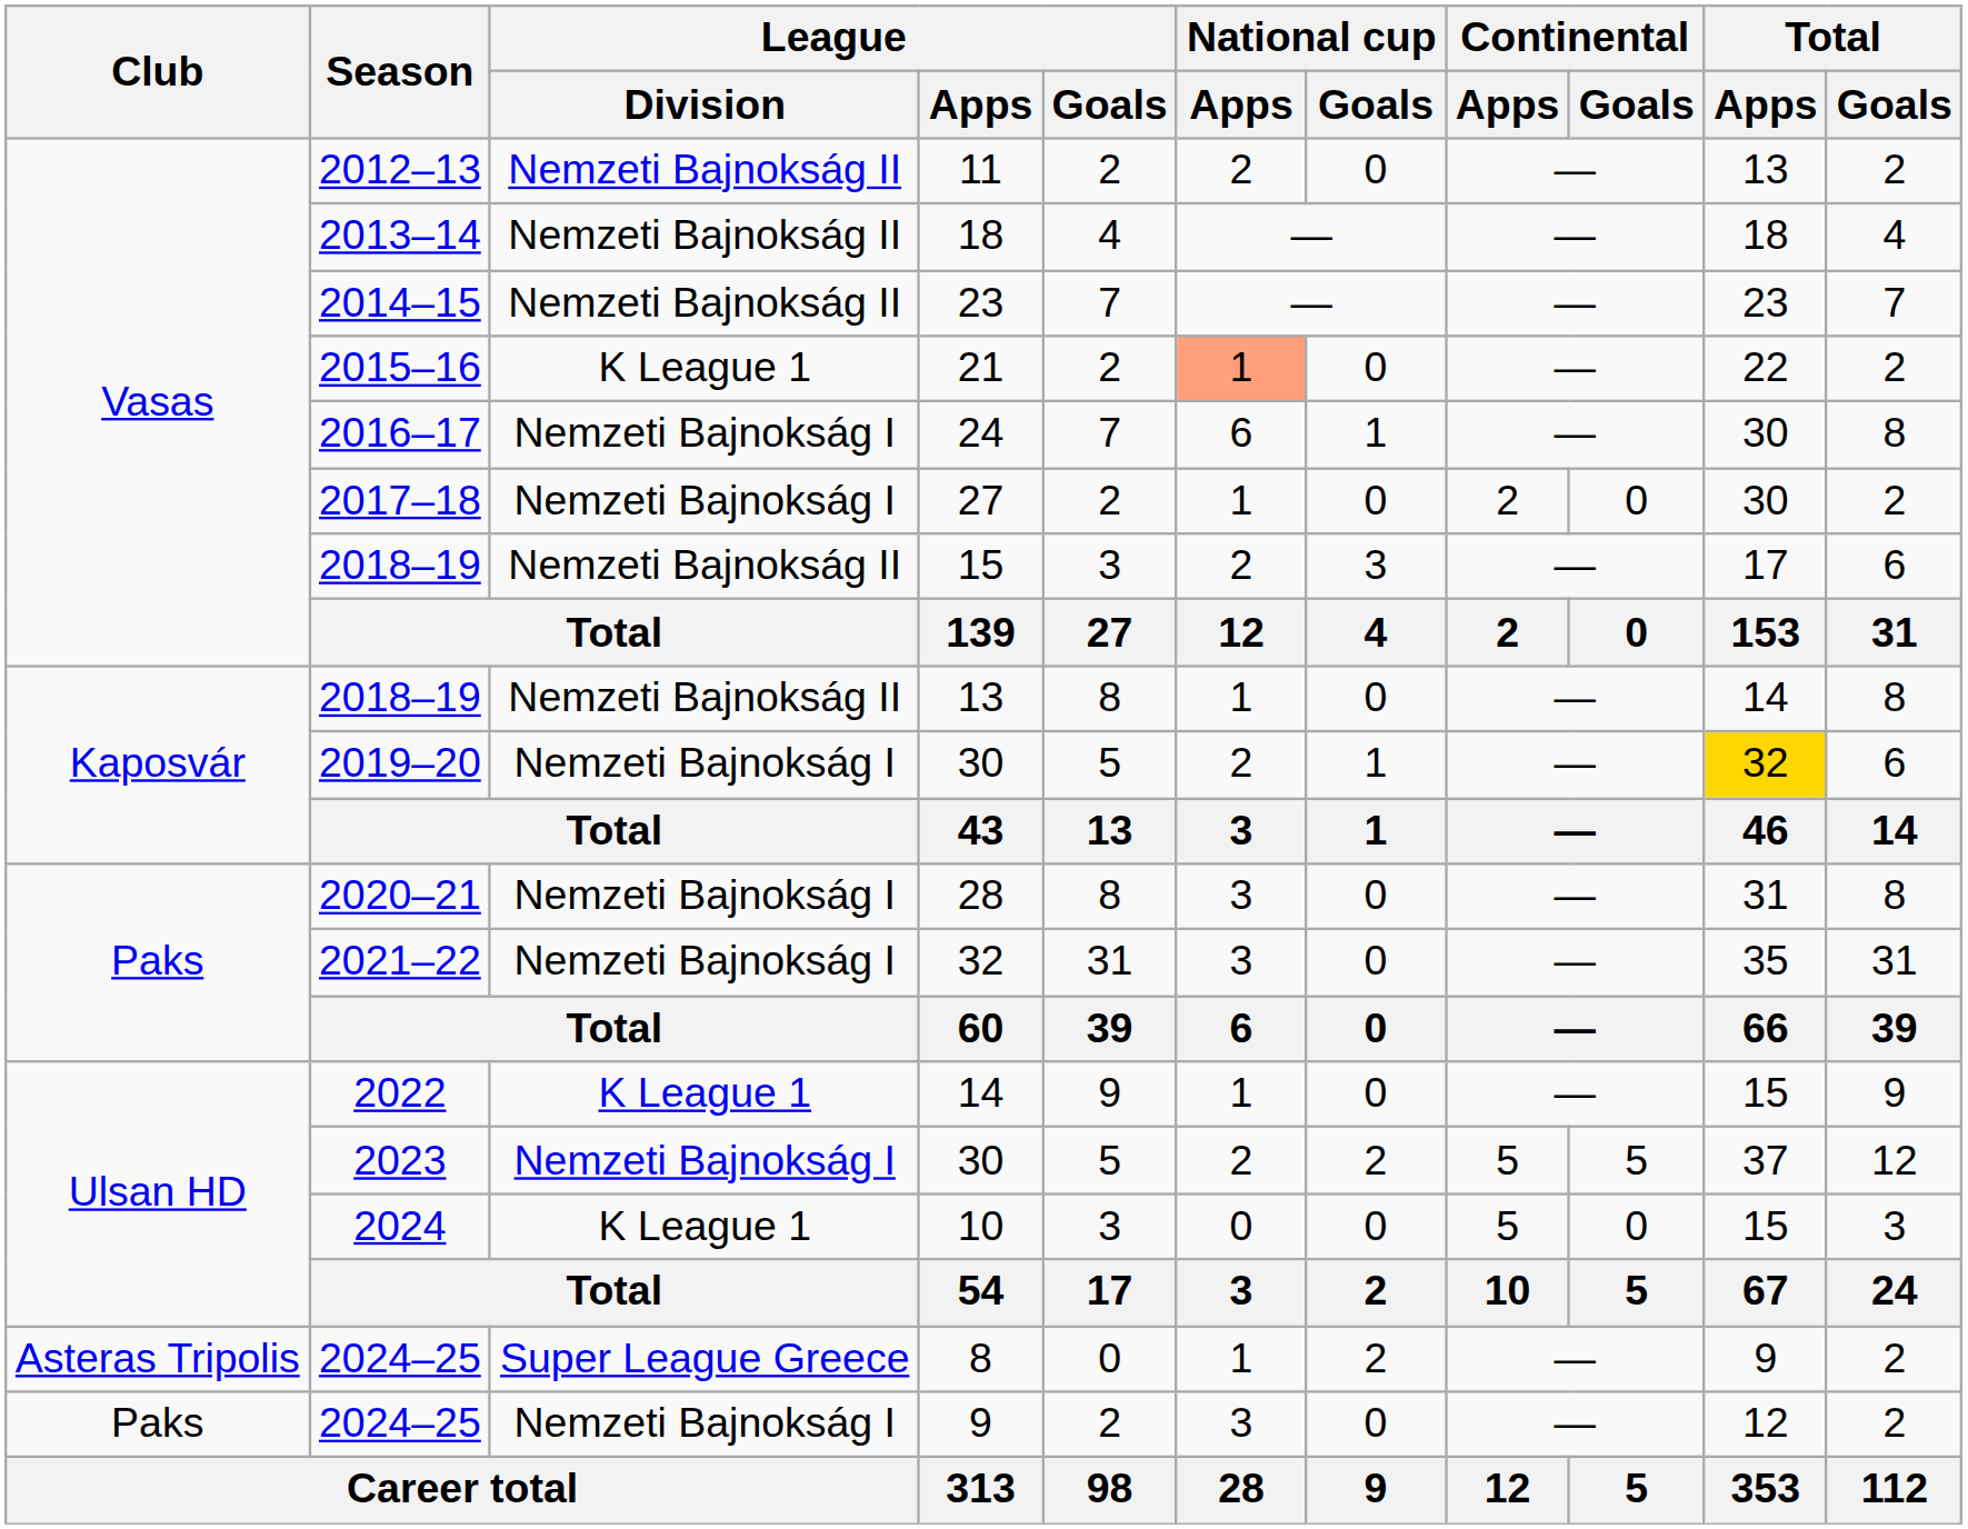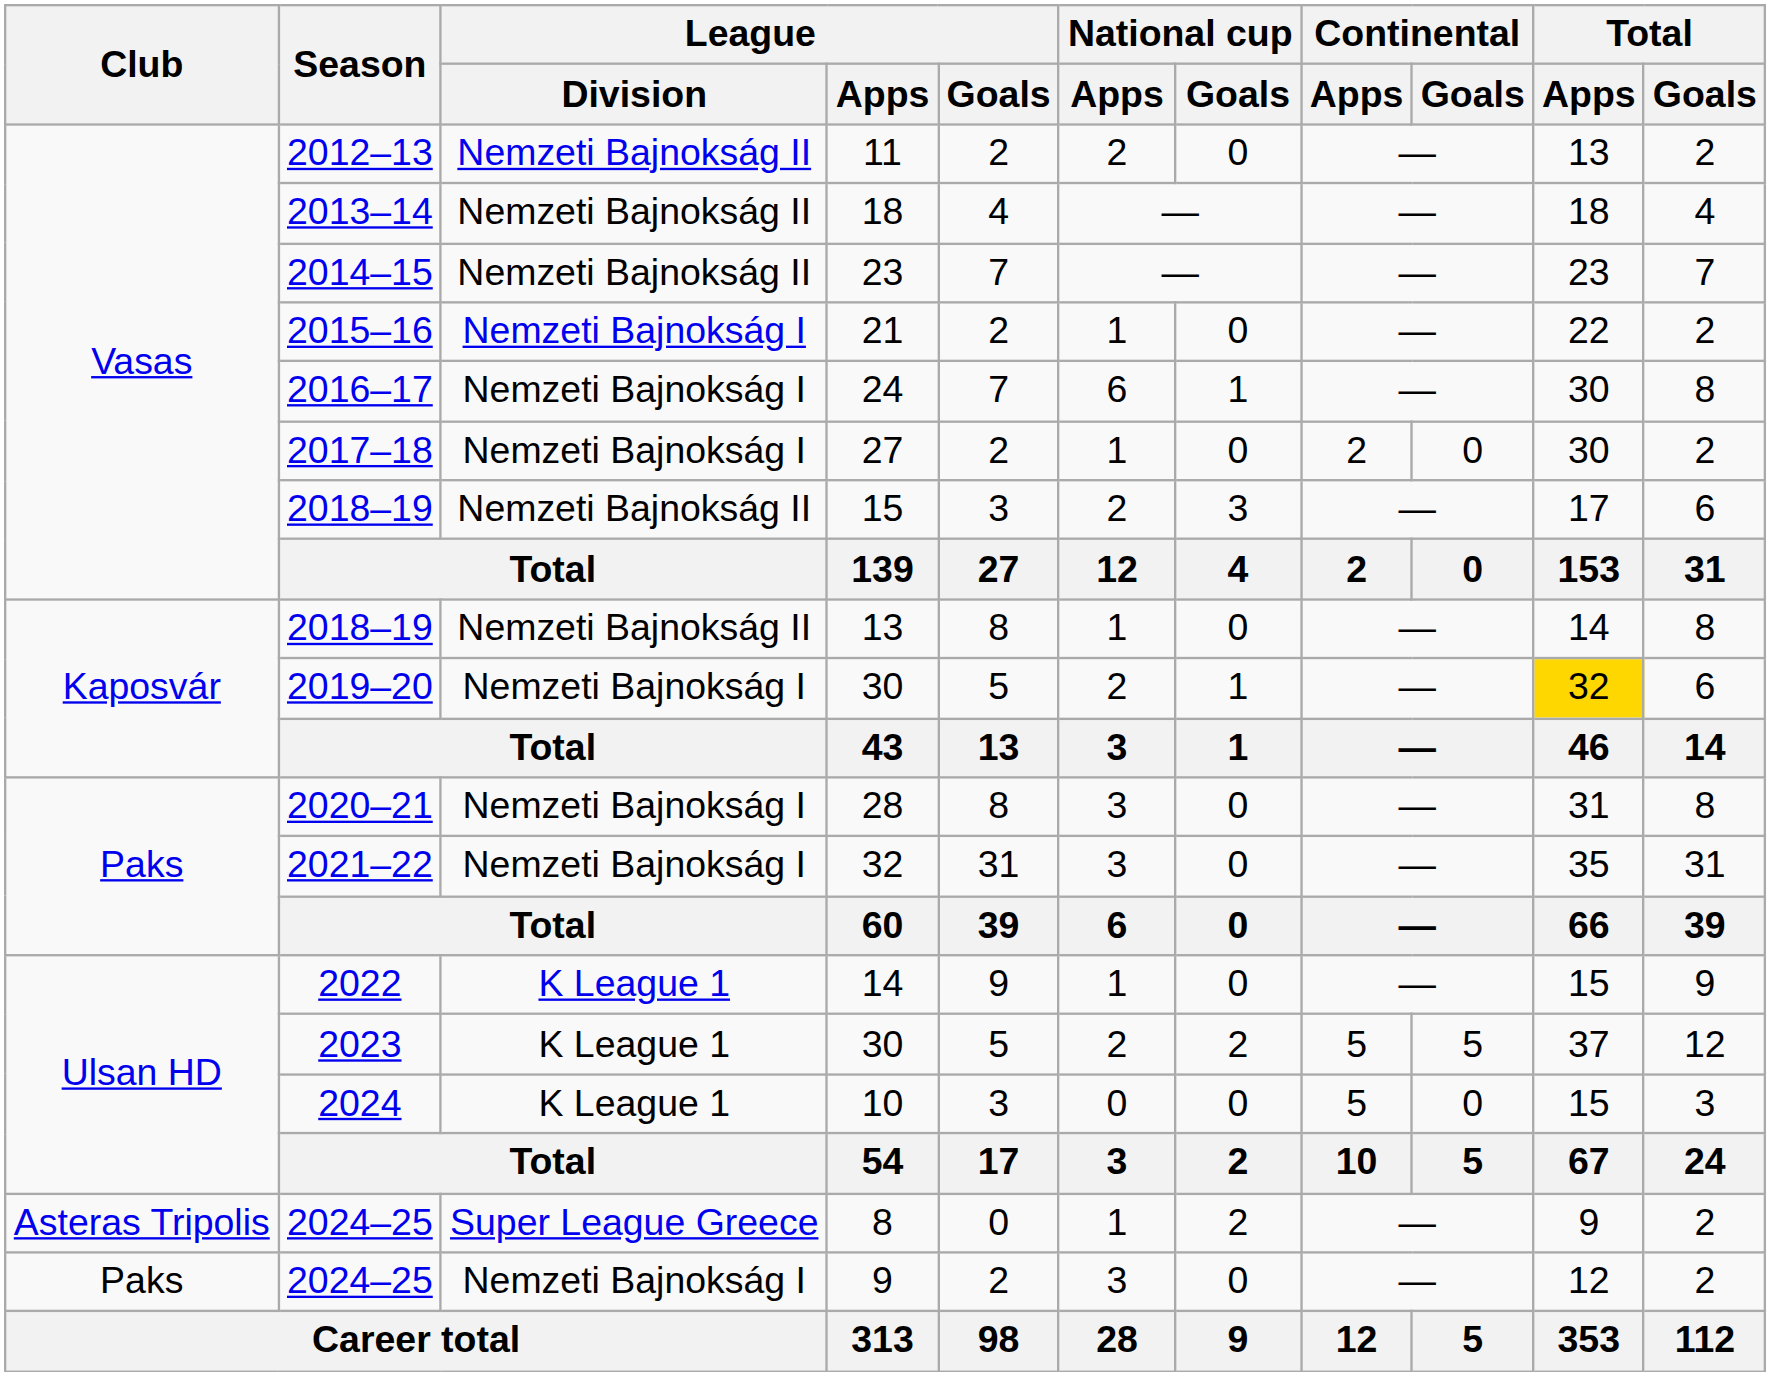21 | League / Division: K League 1 -> Nemzeti Bajnokság I
21 | National cup / Apps: lightsalmon background -> no background
2023 / 30 | League / Division: Nemzeti Bajnokság I -> K League 1
